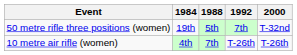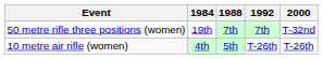50 metre rifle three positions (women) | 1988: 5th -> 7th
10 metre air rifle (women) | 1988: 7th -> 5th
